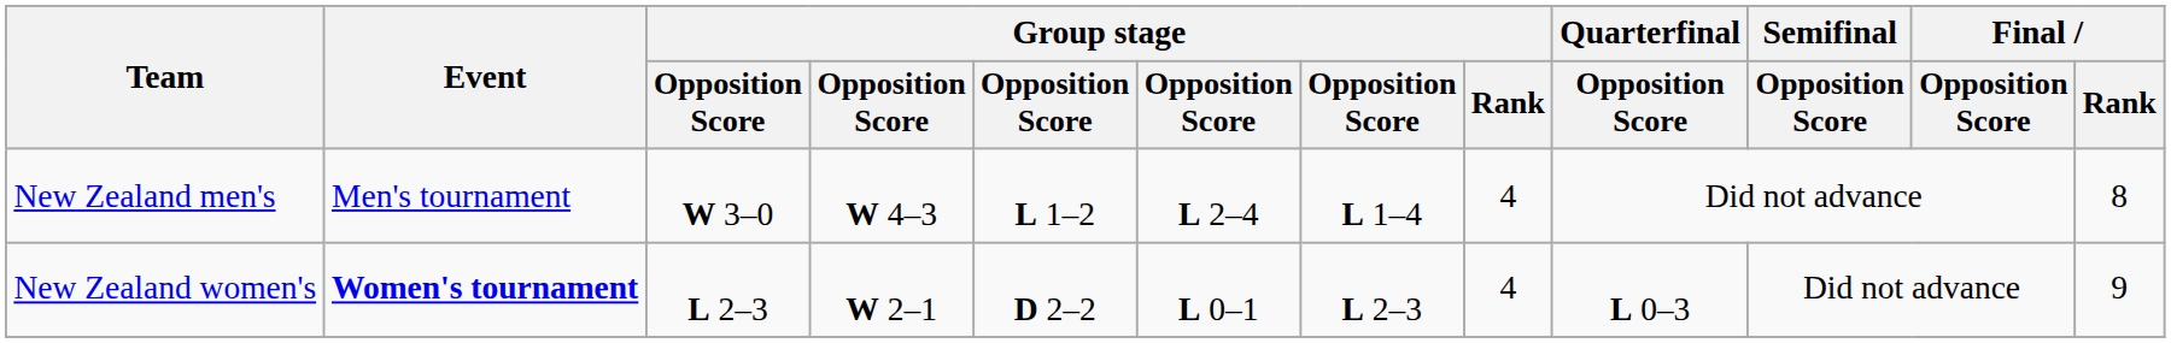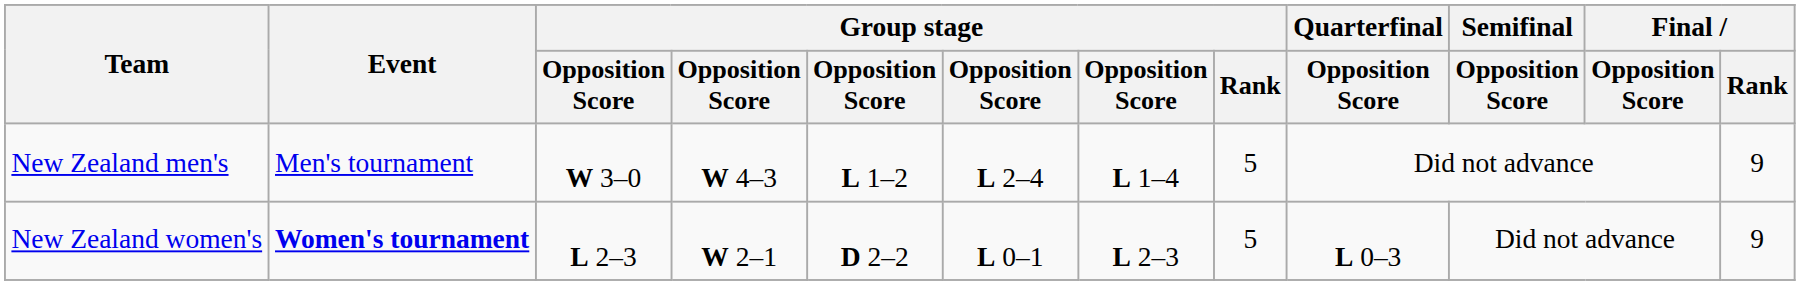New Zealand men's | Group stage / Rank: 4 -> 5
New Zealand men's | Final / Rank: 8 -> 9
New Zealand women's | Group stage / Rank: 4 -> 5
